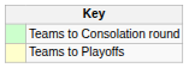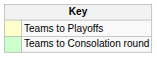rows swapped: Teams to Playoffs <-> Teams to Consolation round
